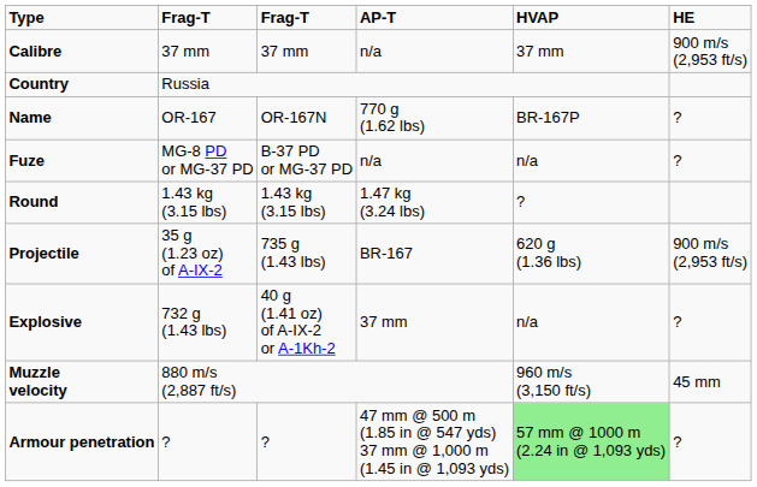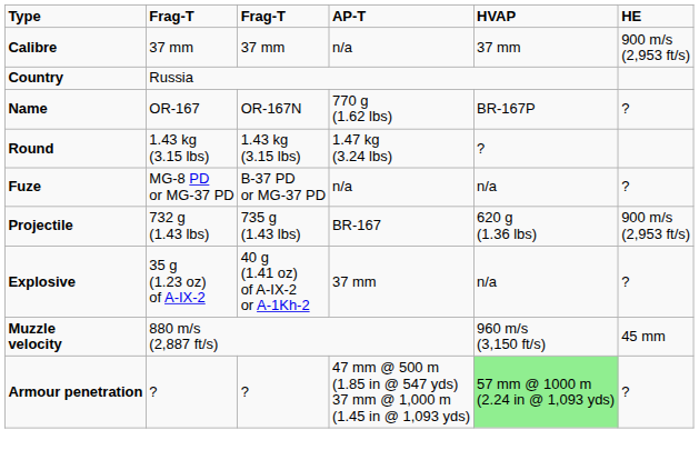rows swapped: Fuze <-> Round
Projectile | column 2: 35 g (1.23 oz) of A-IX-2 -> 732 g (1.43 lbs)
Explosive | column 2: 732 g (1.43 lbs) -> 35 g (1.23 oz) of A-IX-2
